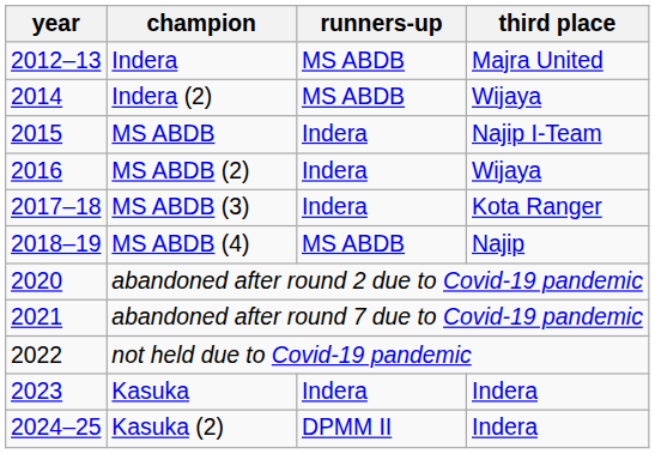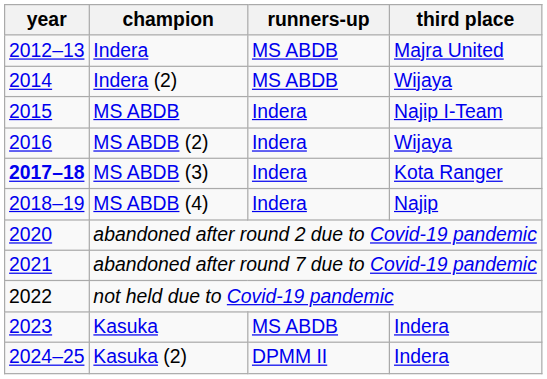MS ABDB (3) | year: normal -> bold
MS ABDB (4) | runners-up: MS ABDB -> Indera
Kasuka | runners-up: Indera -> MS ABDB
